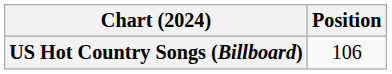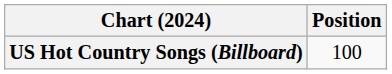US Hot Country Songs (Billboard) | Position: 106 -> 100
